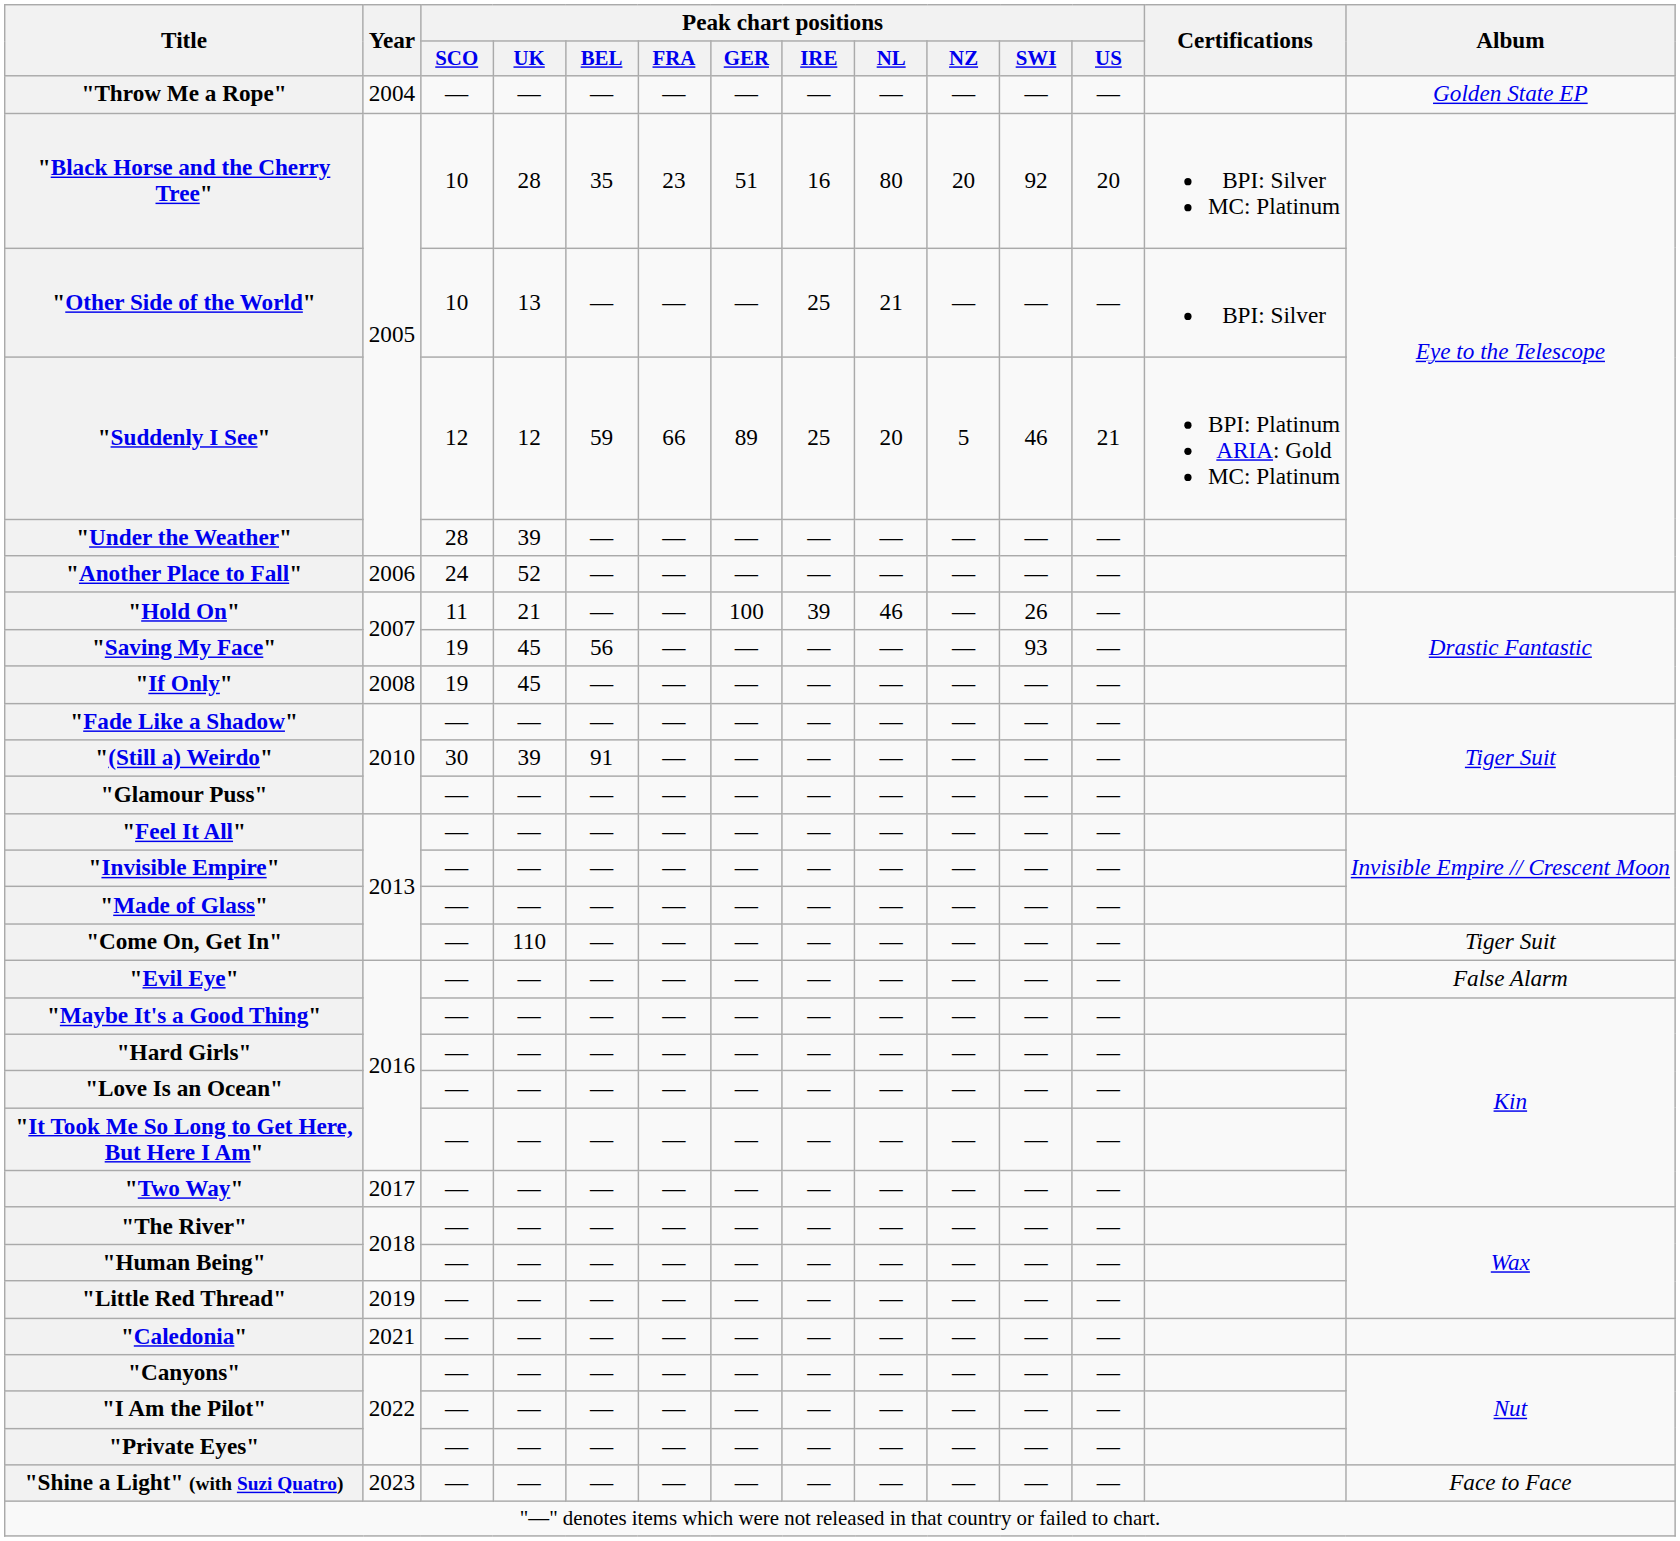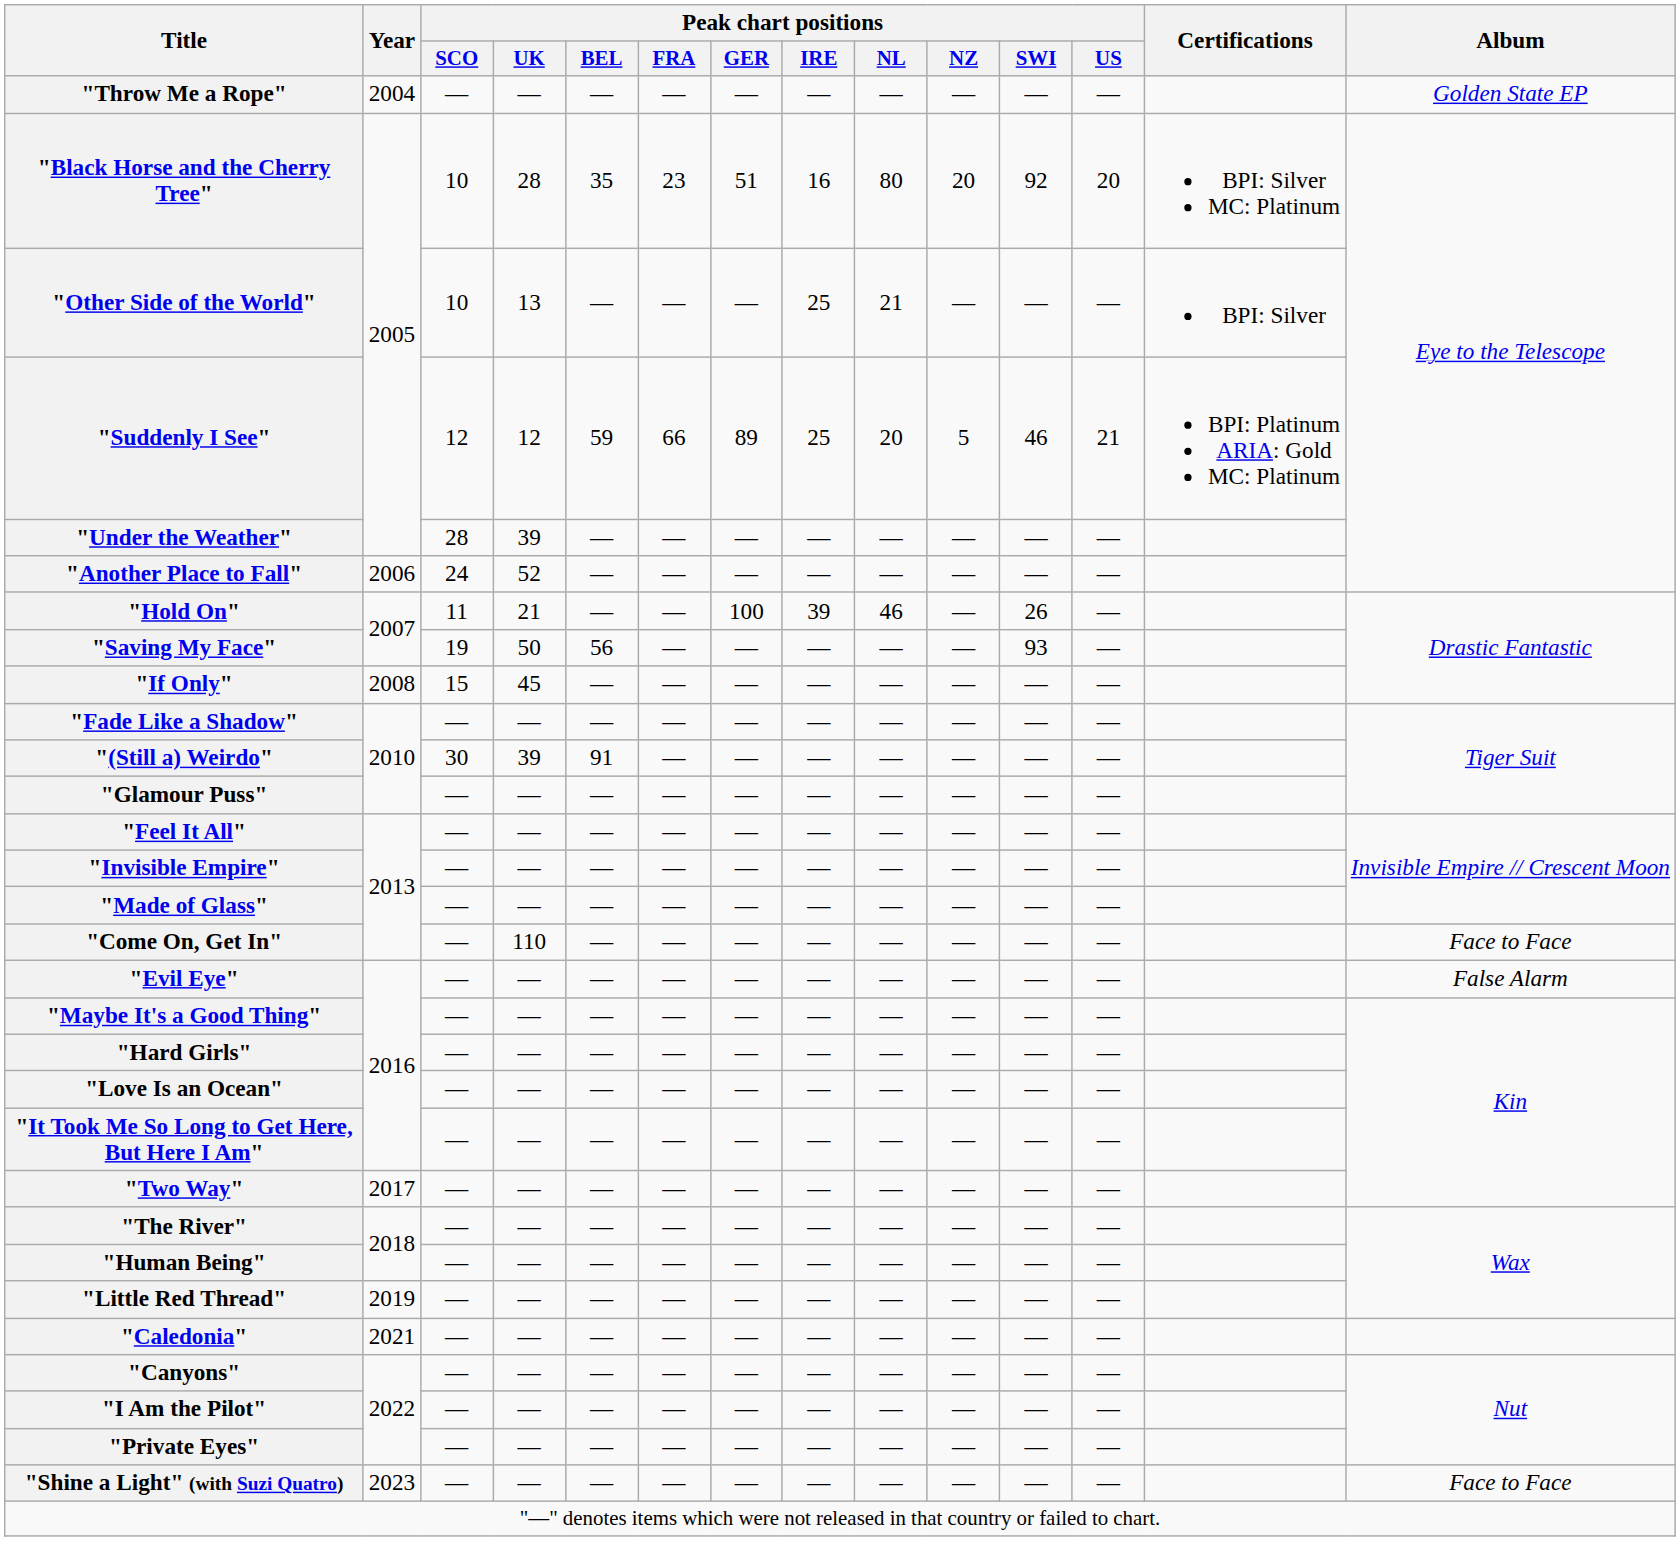"Saving My Face" | Peak chart positions / UK: 45 -> 50
"If Only" | Peak chart positions / SCO: 19 -> 15
"Come On, Get In" | Album: Tiger Suit -> Face to Face
